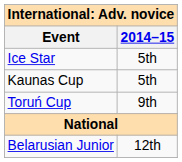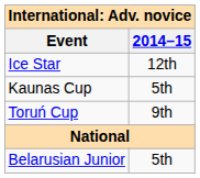Ice Star | 2014–15: 5th -> 12th
Belarusian Junior | 2014–15: 12th -> 5th
